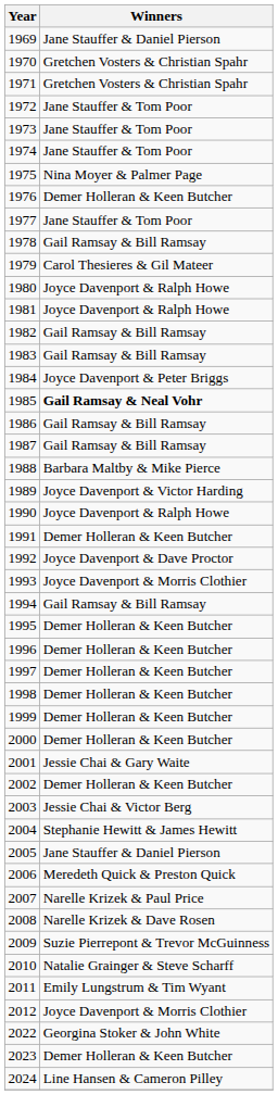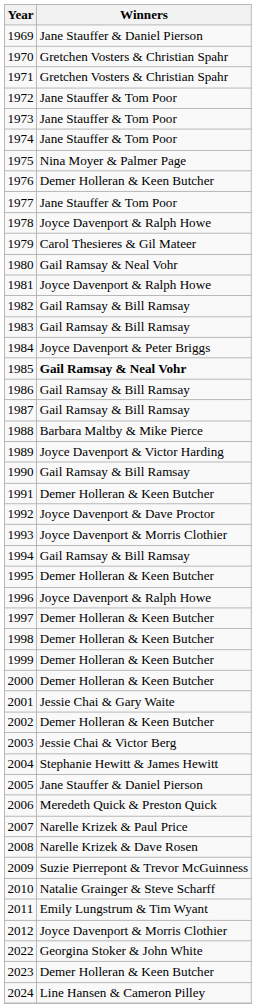1978 | Winners: Gail Ramsay & Bill Ramsay -> Joyce Davenport & Ralph Howe
1980 | Winners: Joyce Davenport & Ralph Howe -> Gail Ramsay & Neal Vohr
1990 | Winners: Joyce Davenport & Ralph Howe -> Gail Ramsay & Bill Ramsay
1996 | Winners: Demer Holleran & Keen Butcher -> Joyce Davenport & Ralph Howe
